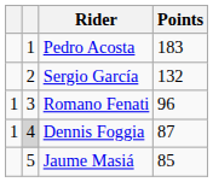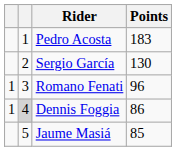Sergio García | Points: 132 -> 130
Dennis Foggia | Points: 87 -> 86
